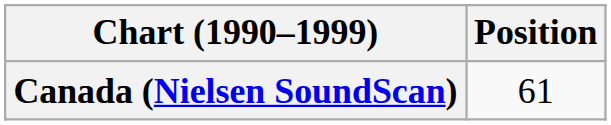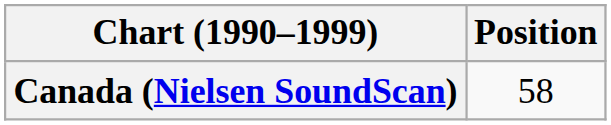Canada (Nielsen SoundScan) | Position: 61 -> 58
